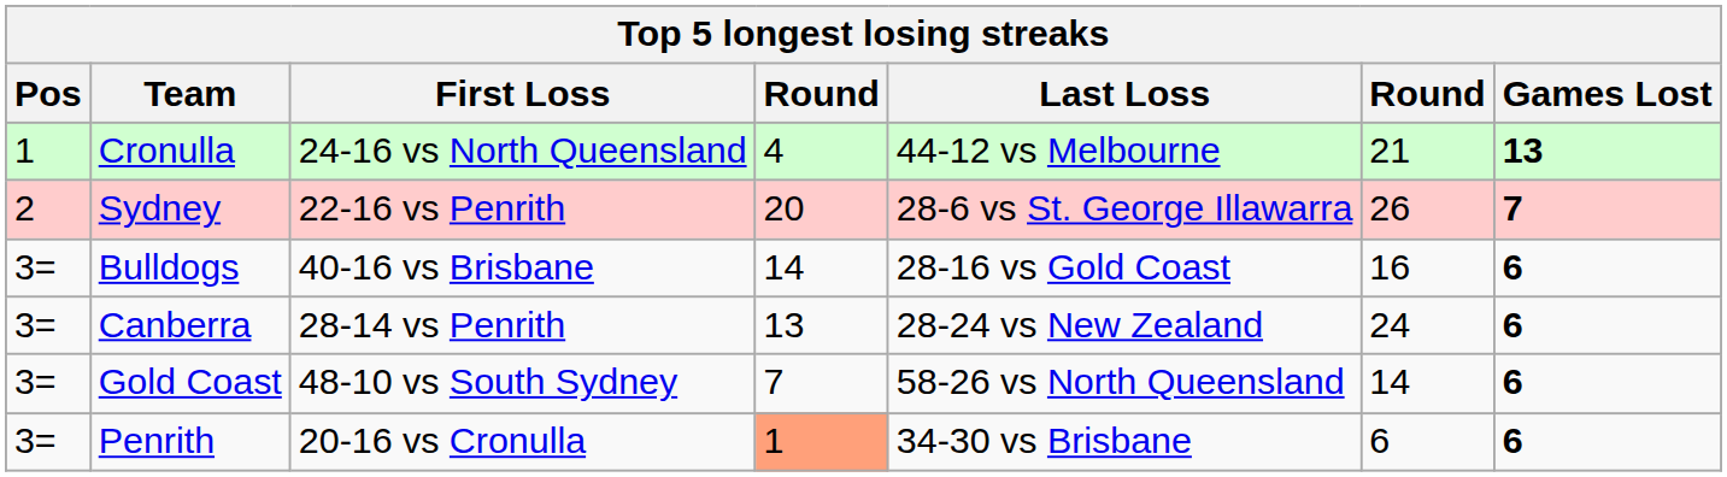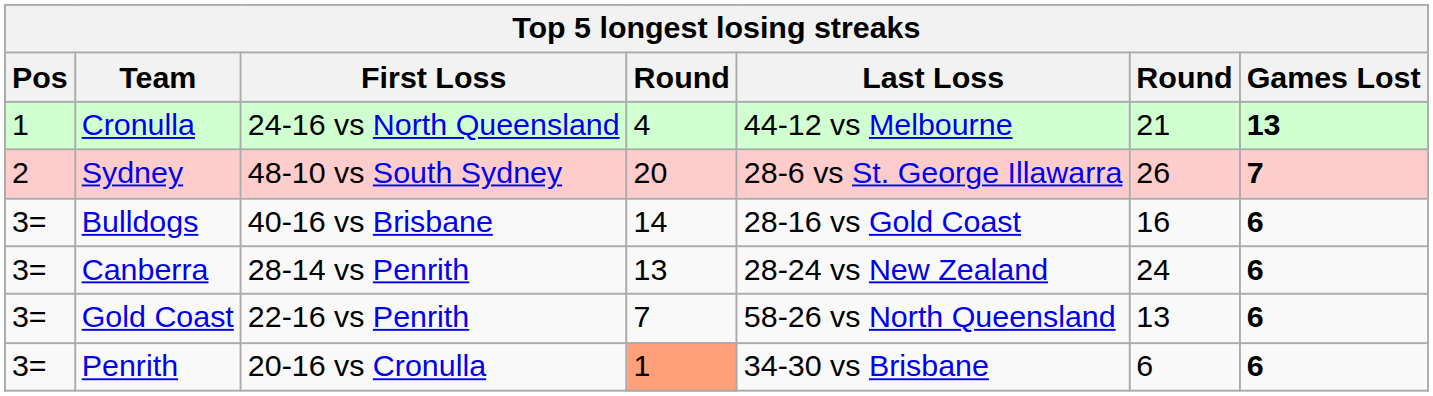Sydney | First Loss: 22-16 vs Penrith -> 48-10 vs South Sydney
Gold Coast | First Loss: 48-10 vs South Sydney -> 22-16 vs Penrith
Gold Coast | column 6: 14 -> 13
